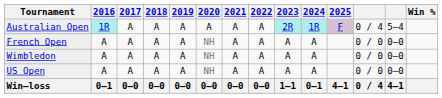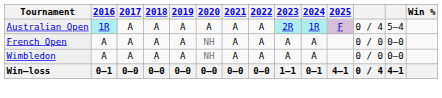- row: US Open | A | A | A | A | NH | A | A | A | A | 0 / 0 | 0–0
